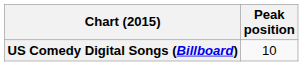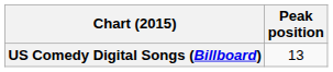US Comedy Digital Songs (Billboard) | Peak position: 10 -> 13
